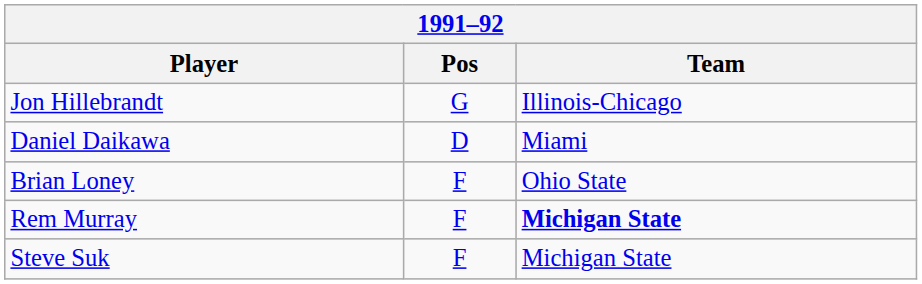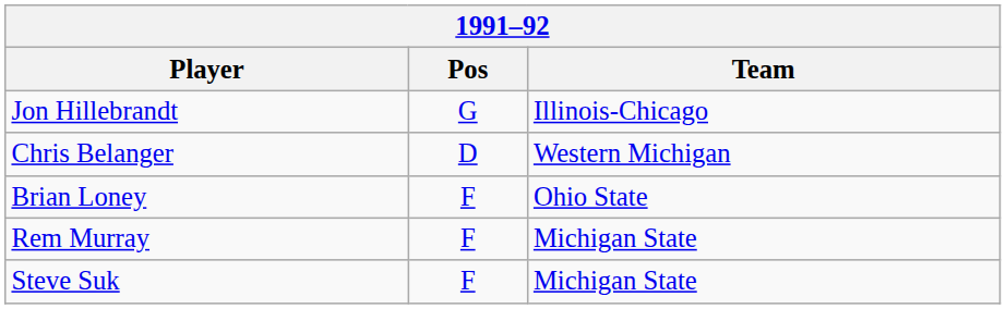+ row: Chris Belanger | D | Western Michigan
- row: Daniel Daikawa | D | Miami
Rem Murray | Team: bold -> normal
